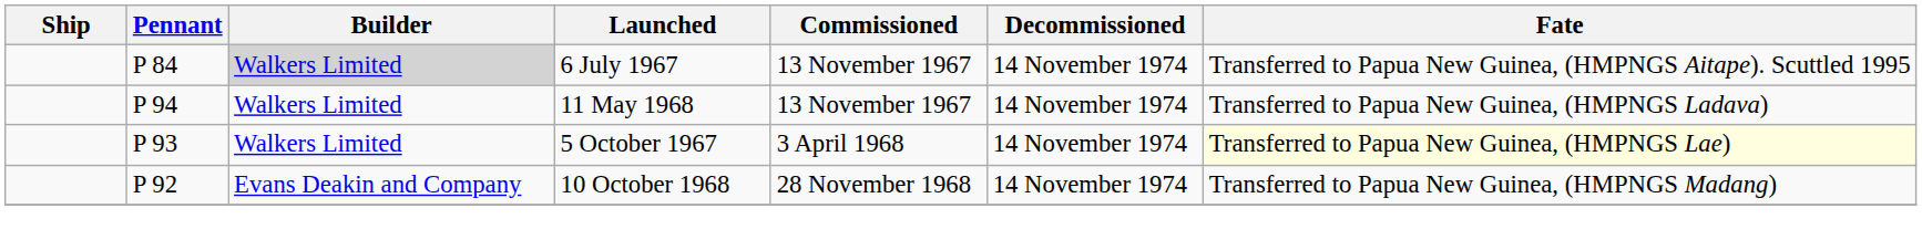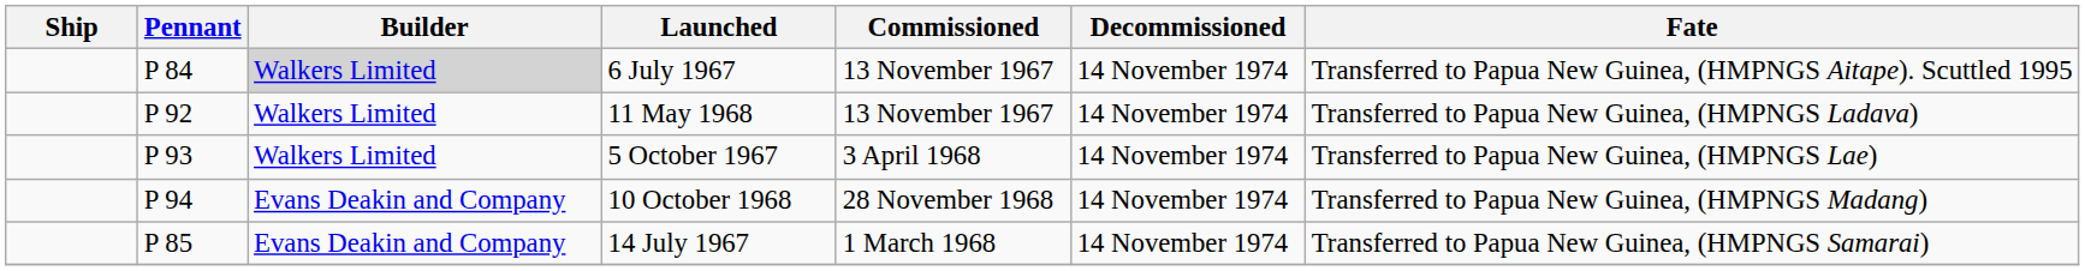11 May 1968 | Pennant: P 94 -> P 92
5 October 1967 | Fate: lightyellow background -> no background
10 October 1968 | Pennant: P 92 -> P 94
+ row: P 85 | Evans Deakin and Company | 14 July 1967 | 1 March 1968 | 14 November 1974 | Transferred to Papua New Guinea, (HMPNGS Samarai)
